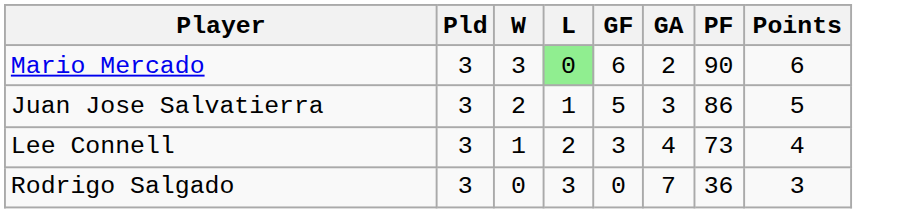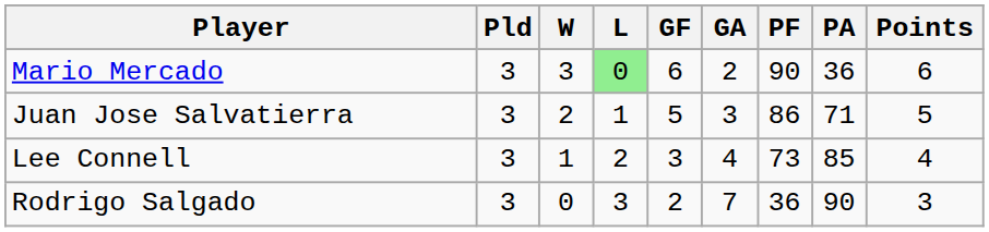+ column: PA | 36 | 71 | 85 | 90
Rodrigo Salgado | GF: 0 -> 2
